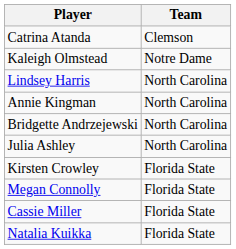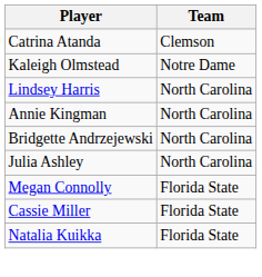- row: Kirsten Crowley | Florida State
